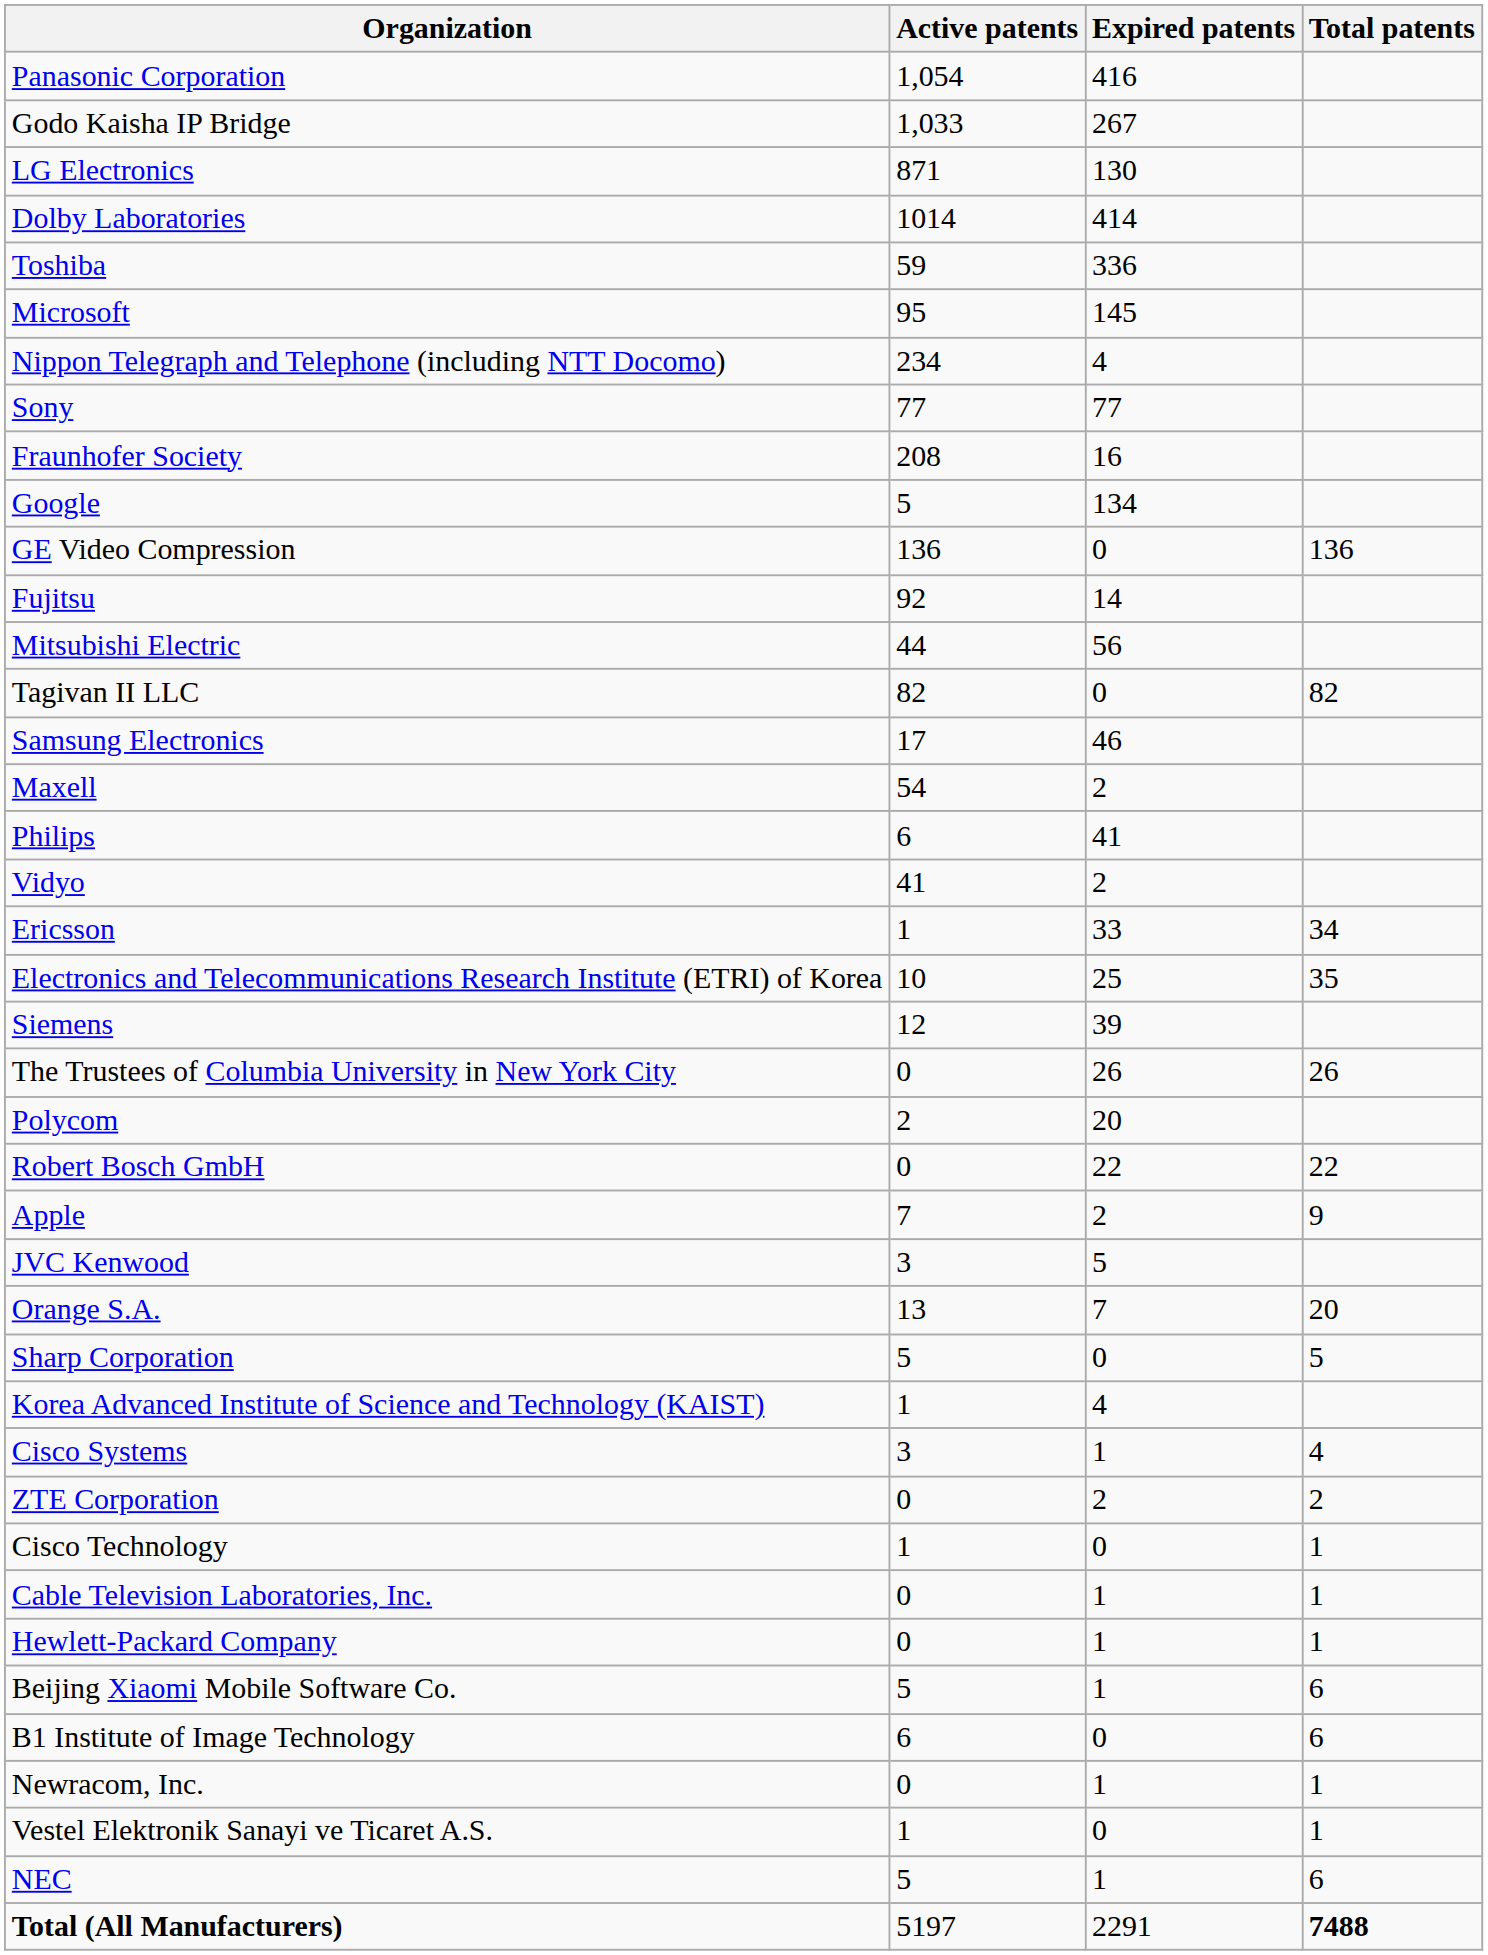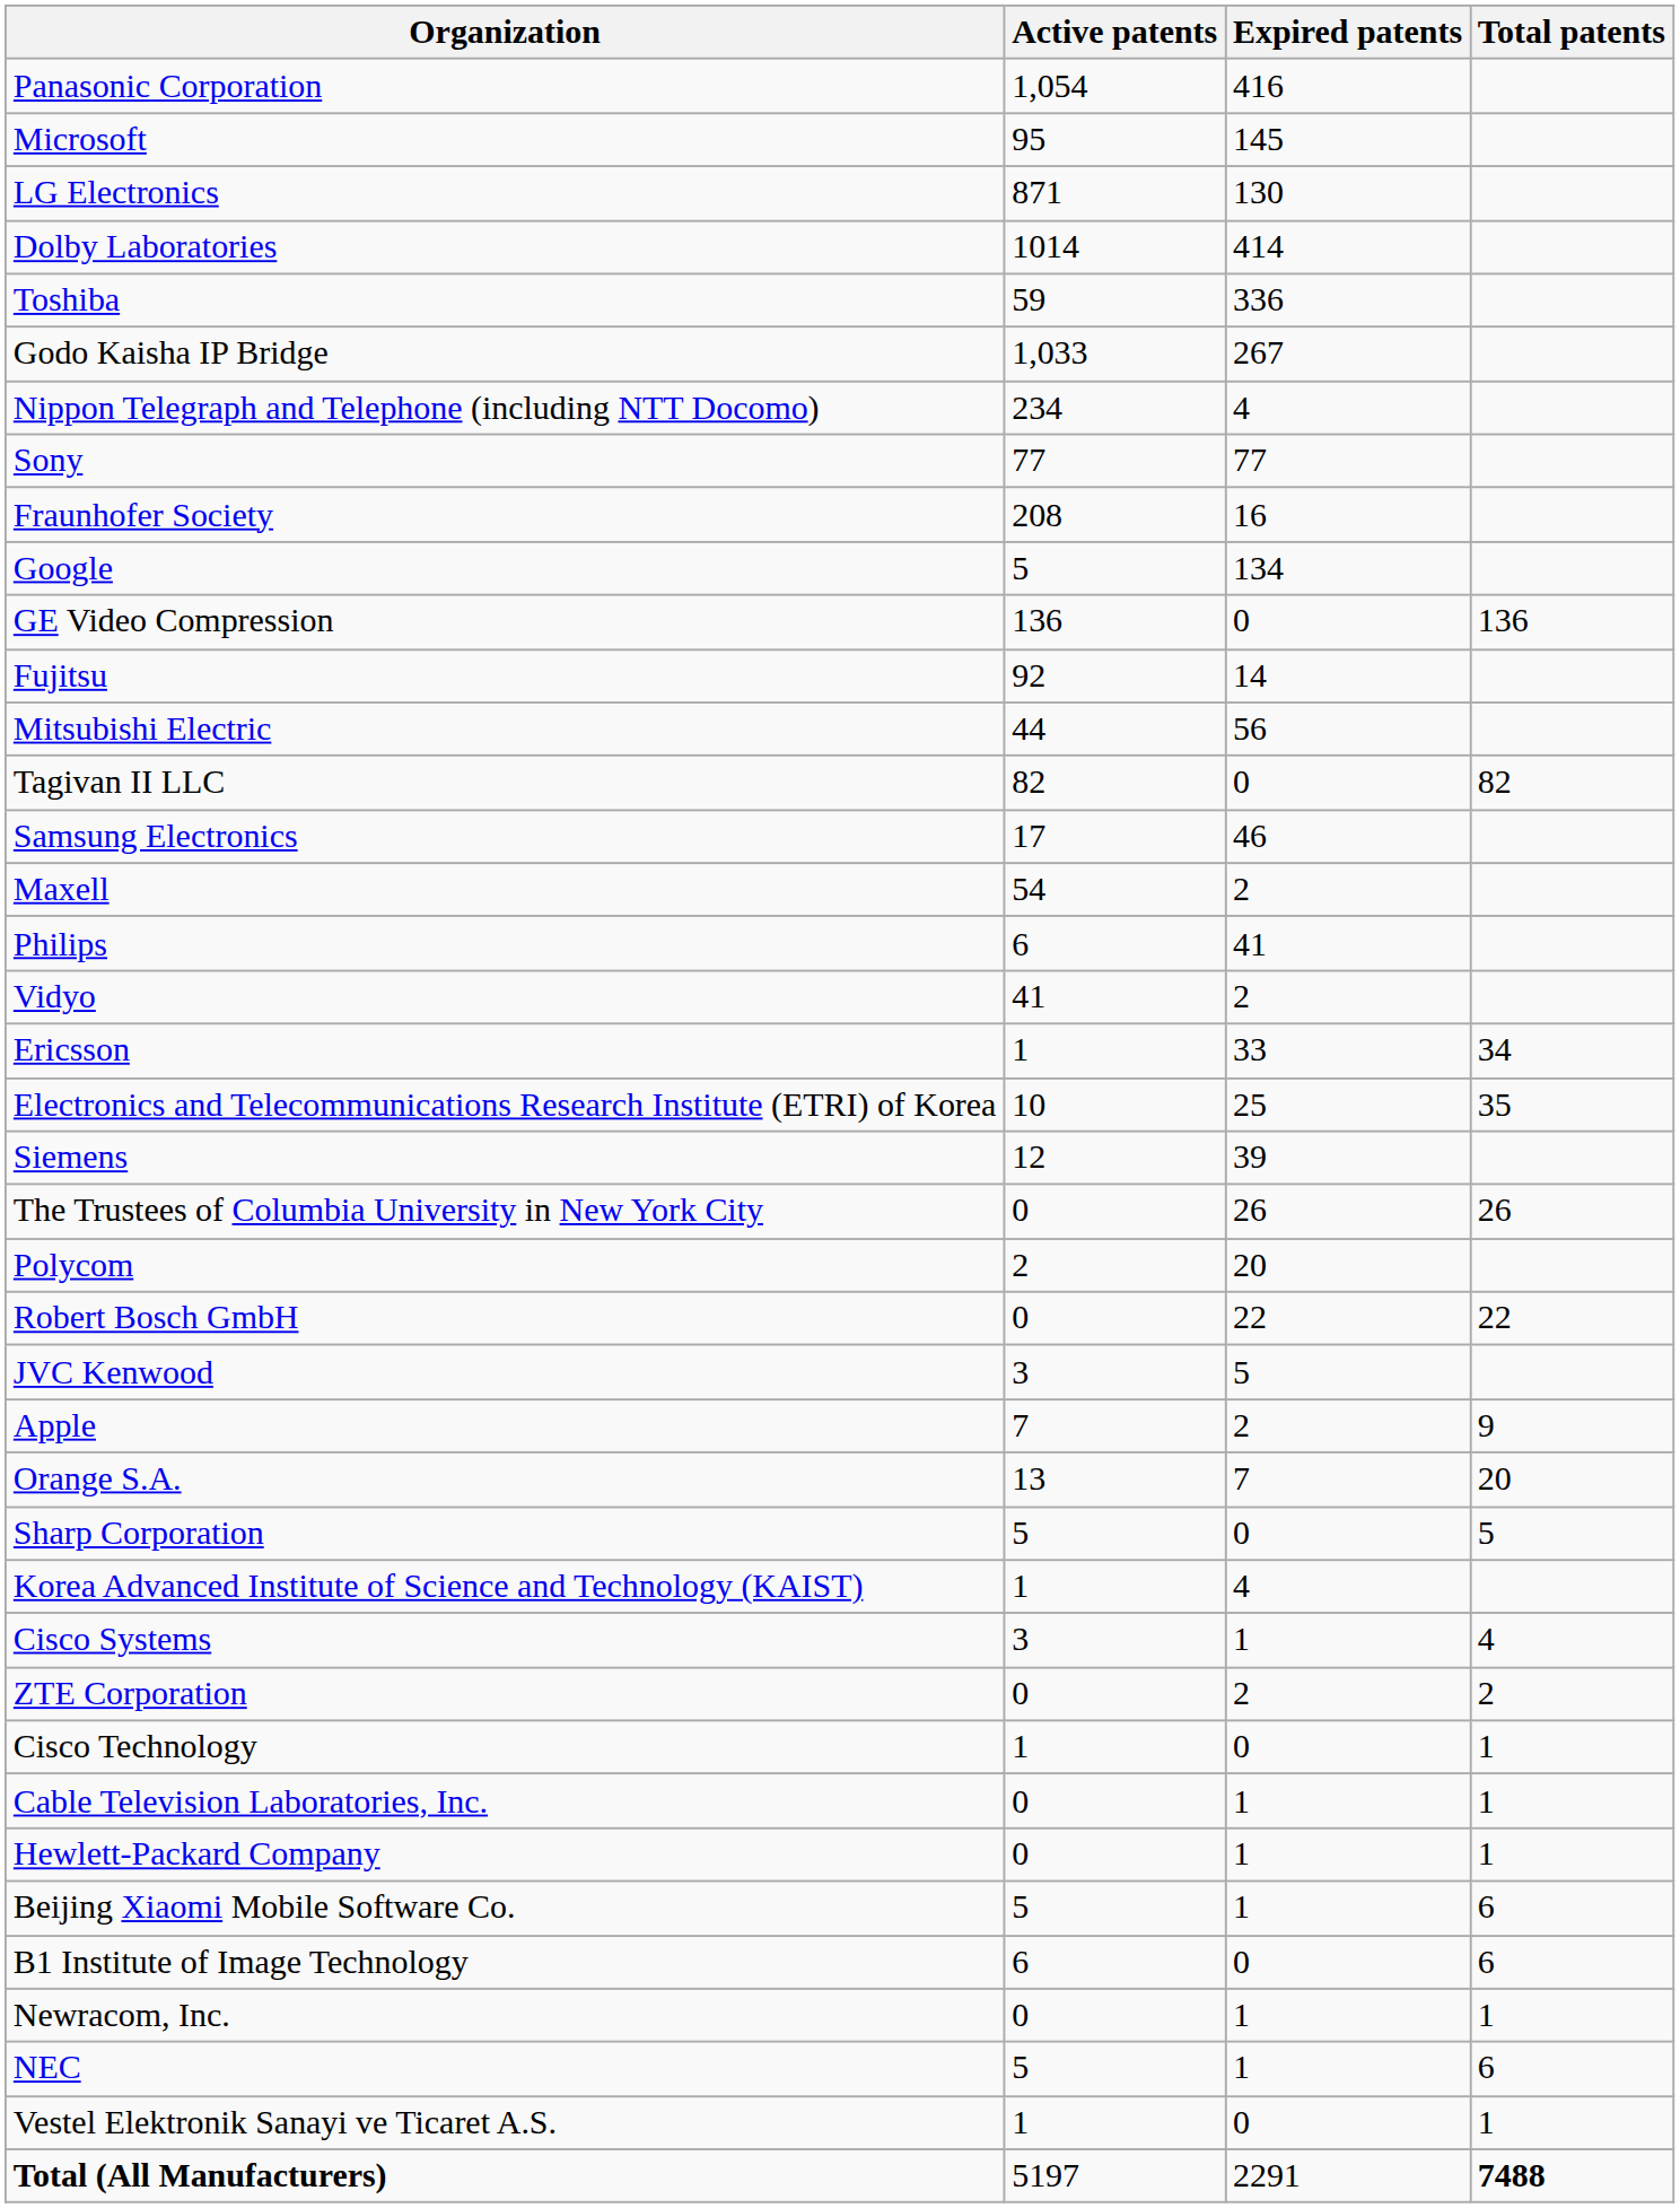rows swapped: Godo Kaisha IP Bridge <-> Microsoft
rows swapped: Apple <-> JVC Kenwood
rows swapped: NEC <-> Vestel Elektronik Sanayi ve Ticaret A.S.
